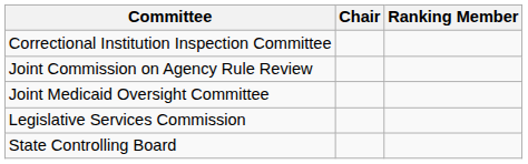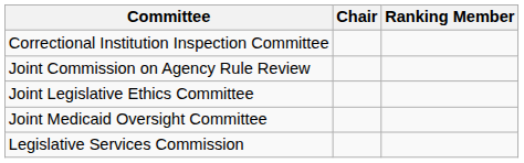+ row: Joint Legislative Ethics Committee
- row: State Controlling Board
